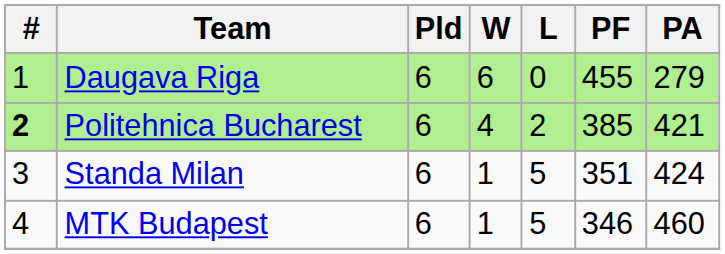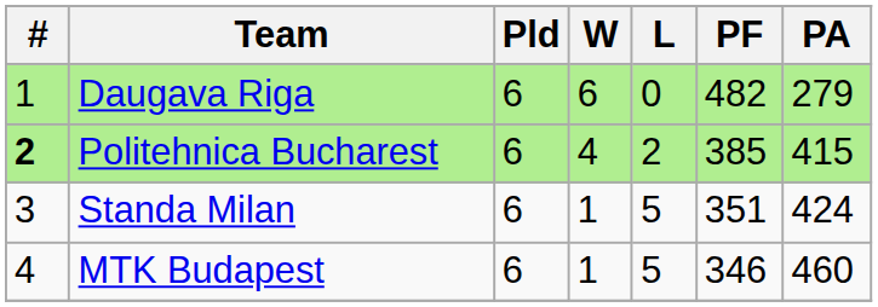Daugava Riga | PF: 455 -> 482
Politehnica Bucharest | PA: 421 -> 415
